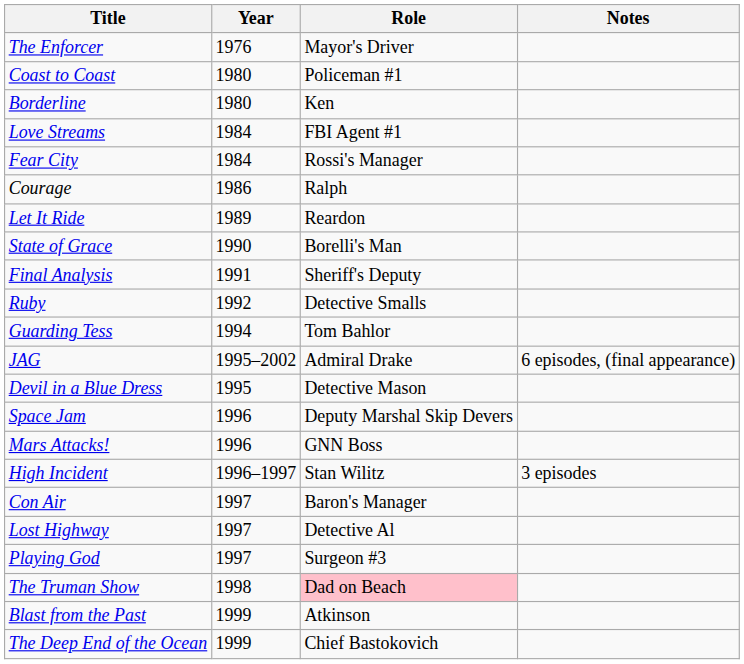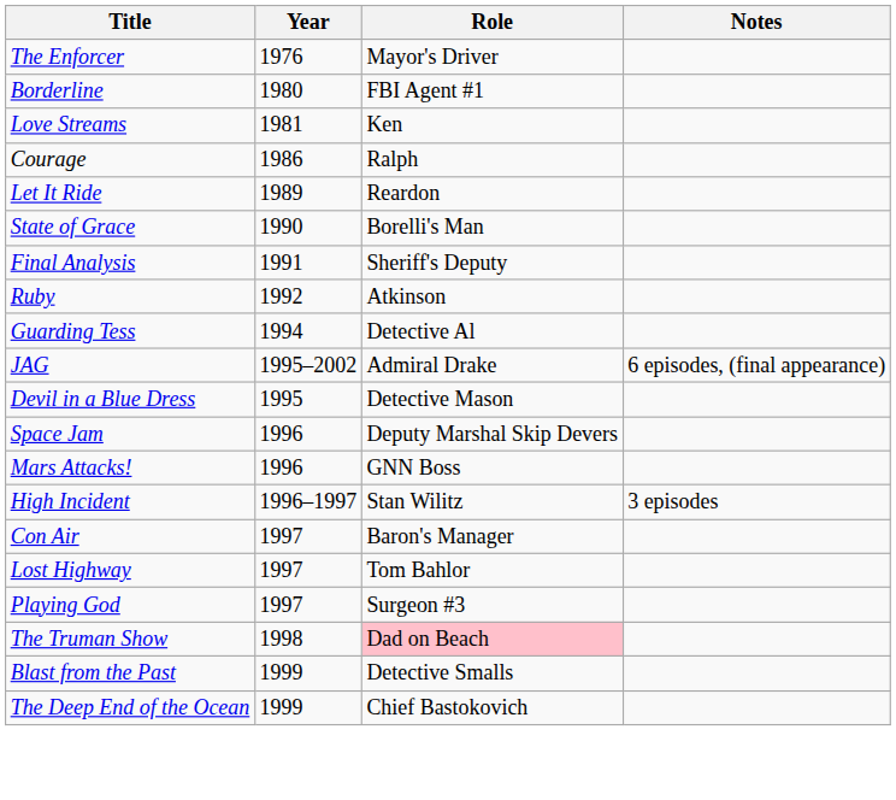- row: Coast to Coast | 1980 | Policeman #1
Borderline | Role: Ken -> FBI Agent #1
Love Streams | Year: 1984 -> 1981
Love Streams | Role: FBI Agent #1 -> Ken
- row: Fear City | 1984 | Rossi's Manager
Ruby | Role: Detective Smalls -> Atkinson
Guarding Tess | Role: Tom Bahlor -> Detective Al
Lost Highway | Role: Detective Al -> Tom Bahlor
Blast from the Past | Role: Atkinson -> Detective Smalls
